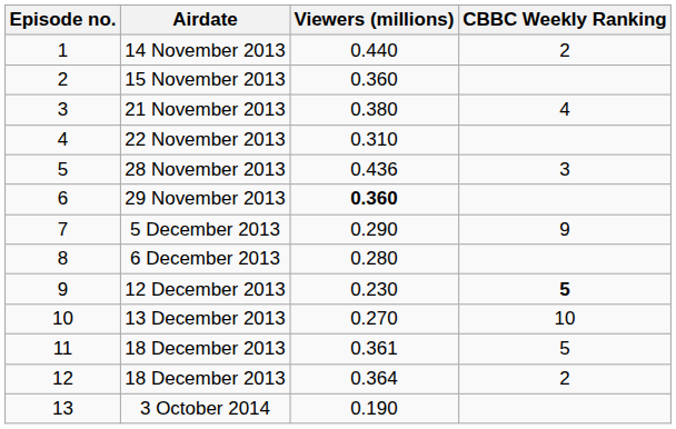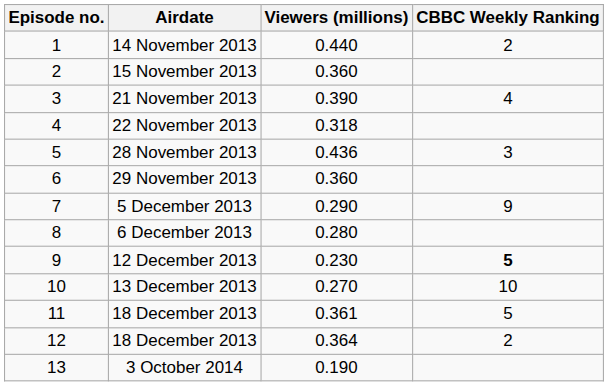21 November 2013 | Viewers (millions): 0.380 -> 0.390
22 November 2013 | Viewers (millions): 0.310 -> 0.318
29 November 2013 | Viewers (millions): bold -> normal
